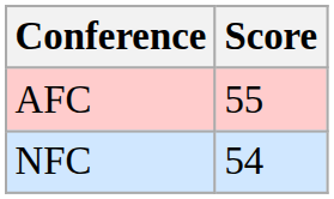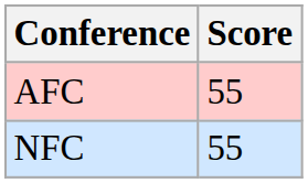NFC | Score: 54 -> 55
